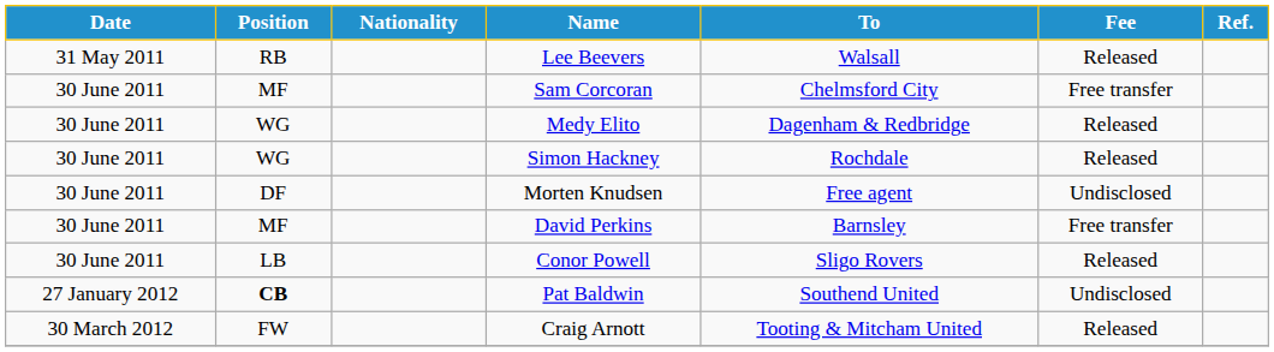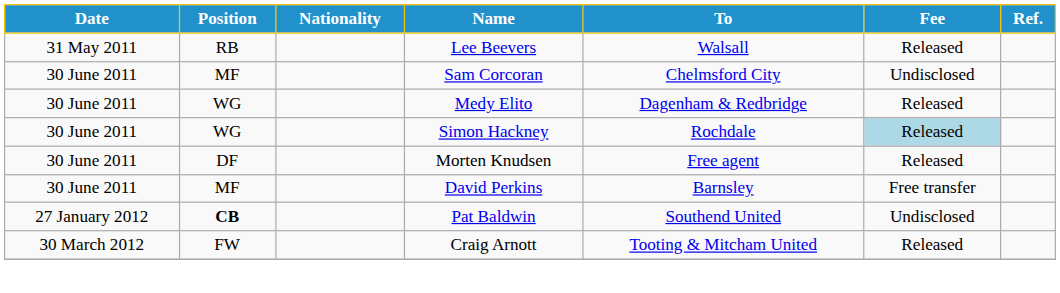Sam Corcoran | Fee: Free transfer -> Undisclosed
Simon Hackney | Fee: no background -> lightblue background
Morten Knudsen | Fee: Undisclosed -> Released
- row: 30 June 2011 | LB | Conor Powell | Sligo Rovers | Released
